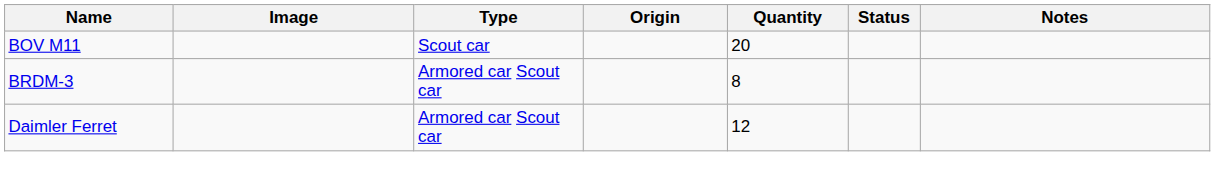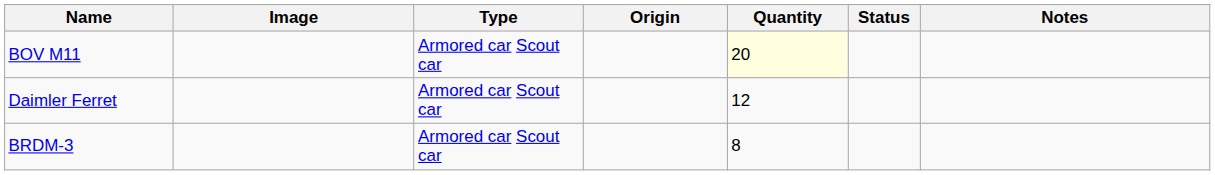BOV M11 | Type: Scout car -> Armored car Scout car
BOV M11 | Quantity: no background -> lightyellow background
rows swapped: Daimler Ferret <-> BRDM-3
